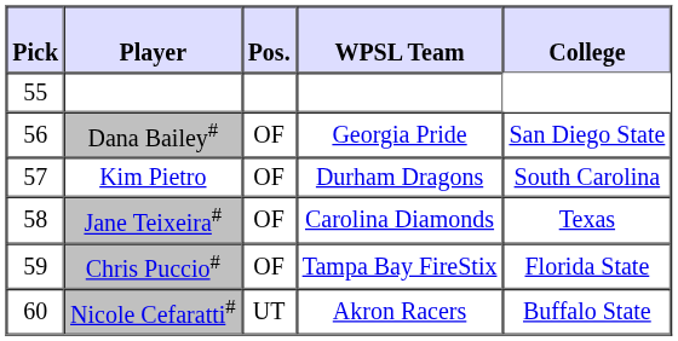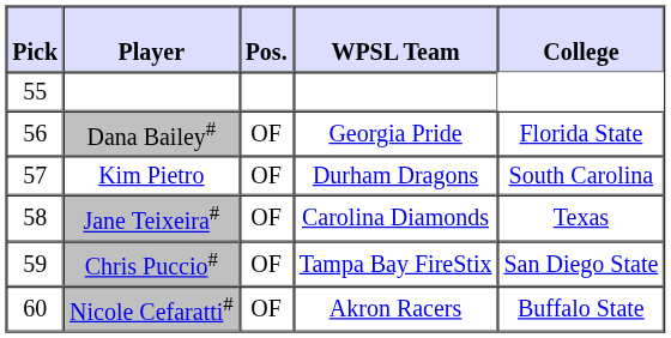Dana Bailey# | College: San Diego State -> Florida State
Chris Puccio# | College: Florida State -> San Diego State
Nicole Cefaratti# | Pos.: UT -> OF
